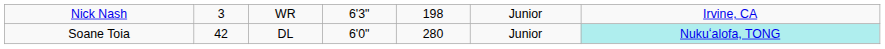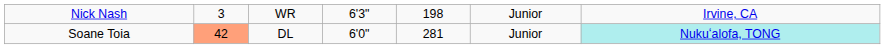Soane Toia | column 2: no background -> lightsalmon background
Soane Toia | column 5: 280 -> 281
